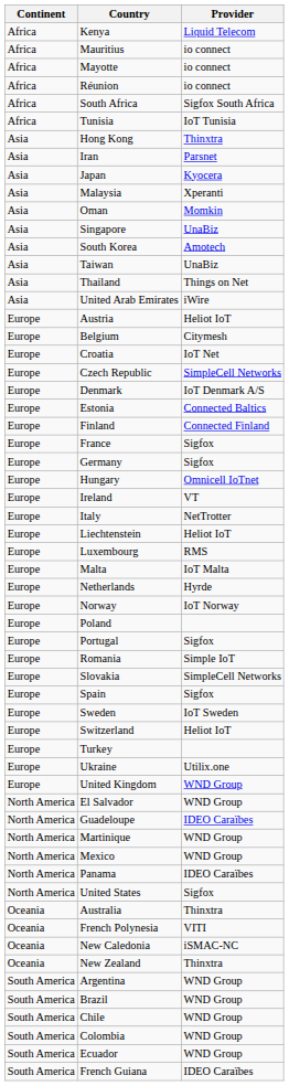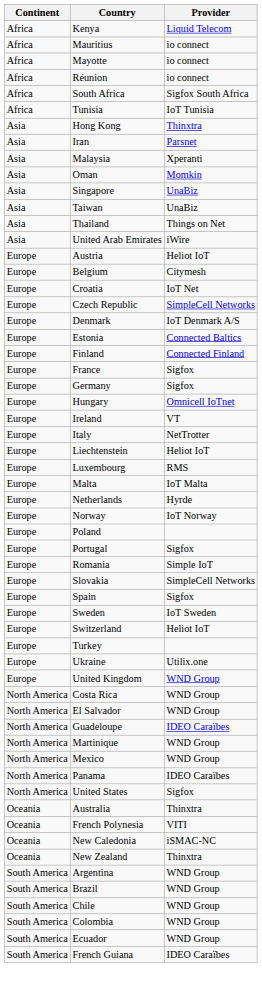- row: Asia | Japan | Kyocera
- row: Asia | South Korea | Amotech
+ row: North America | Costa Rica | WND Group
